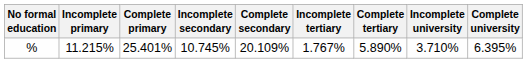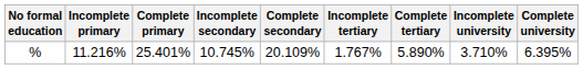% | Incomplete primary: 11.215% -> 11.216%
